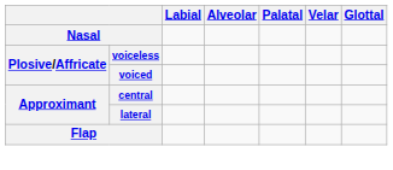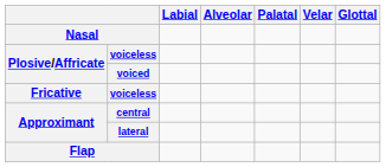+ row: Fricative | voiceless
